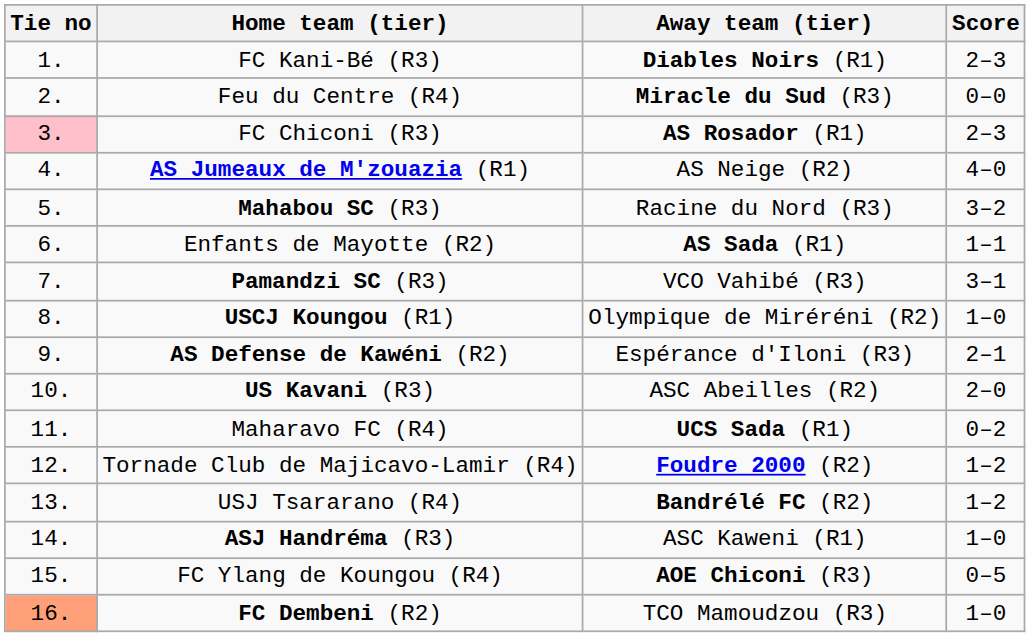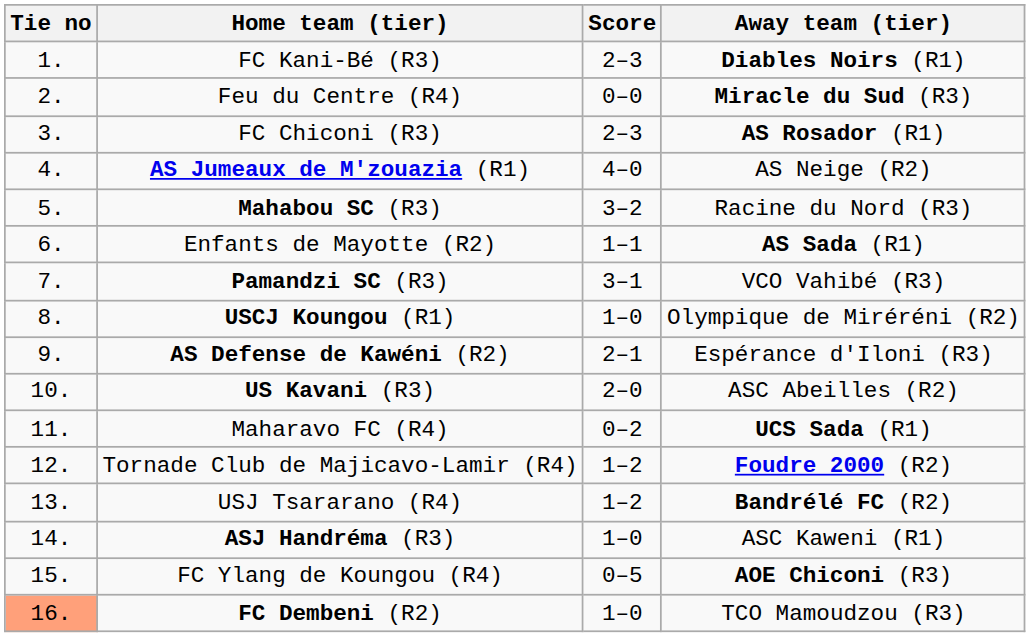columns swapped: Score <-> Away team (tier)
FC Chiconi (R3) | Tie no: pink background -> no background
